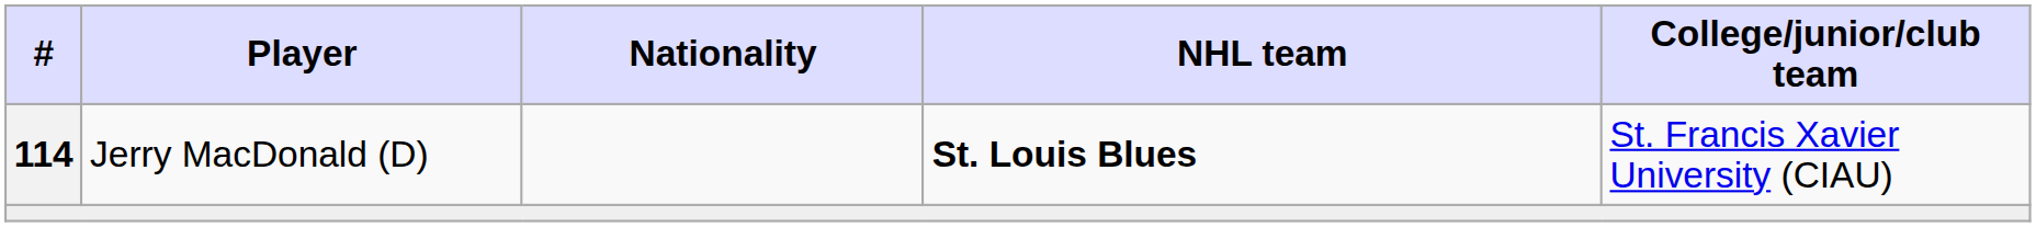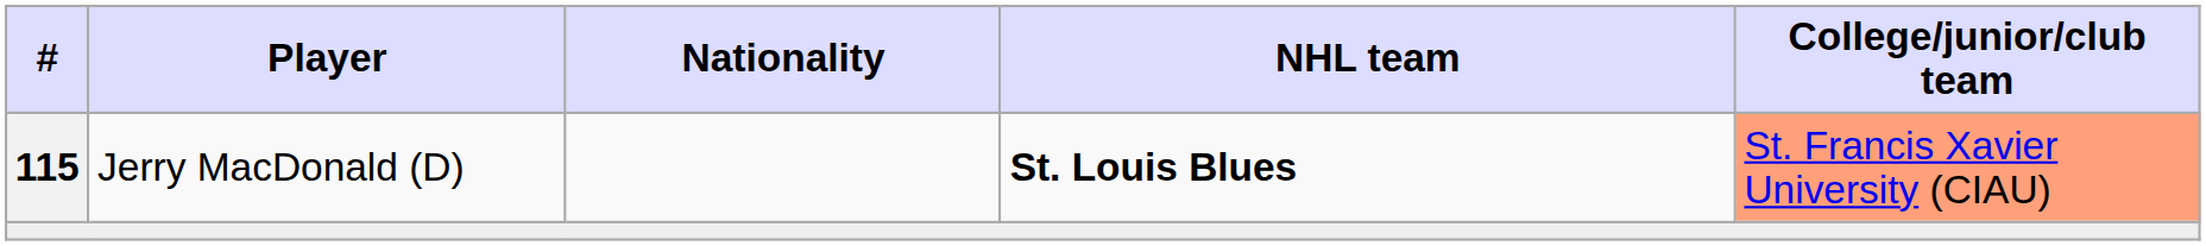Jerry MacDonald (D) | #: 114 -> 115
Jerry MacDonald (D) | College/junior/club team: no background -> lightsalmon background
